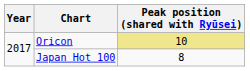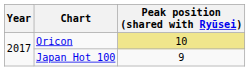Japan Hot 100 | Peak position (shared with Ryūsei): 8 -> 9
